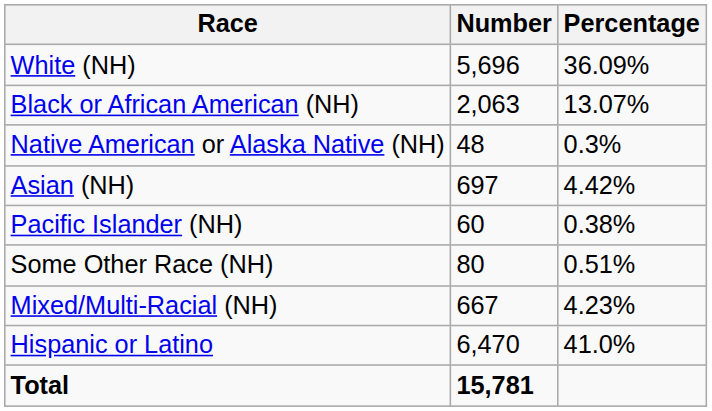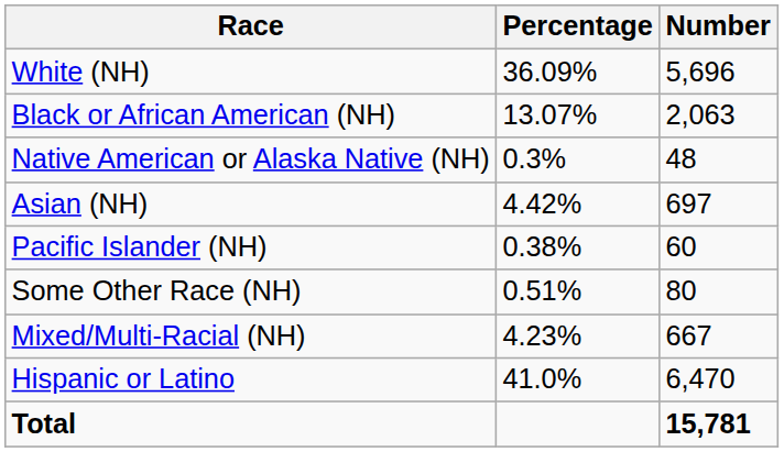columns swapped: Number <-> Percentage
